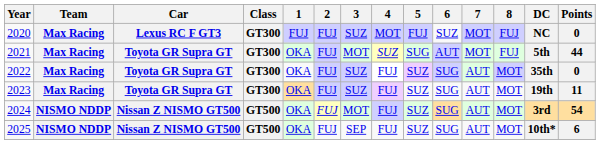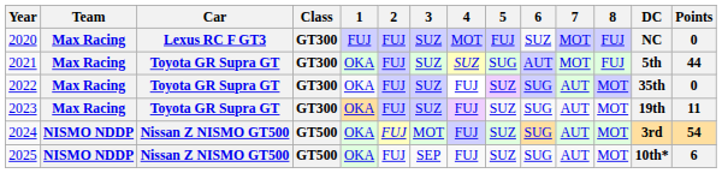2021 | 3: MOT -> SUZ
